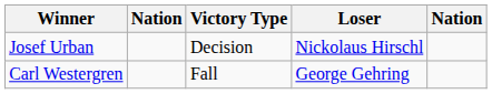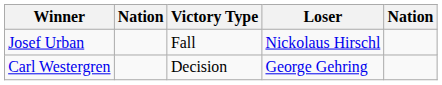Josef Urban | Victory Type: Decision -> Fall
Carl Westergren | Victory Type: Fall -> Decision
